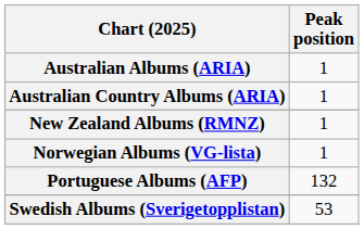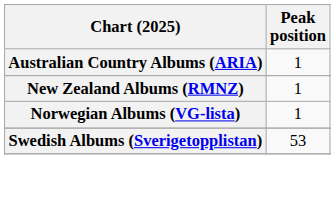- row: Australian Albums (ARIA) | 1
- row: Portuguese Albums (AFP) | 132
